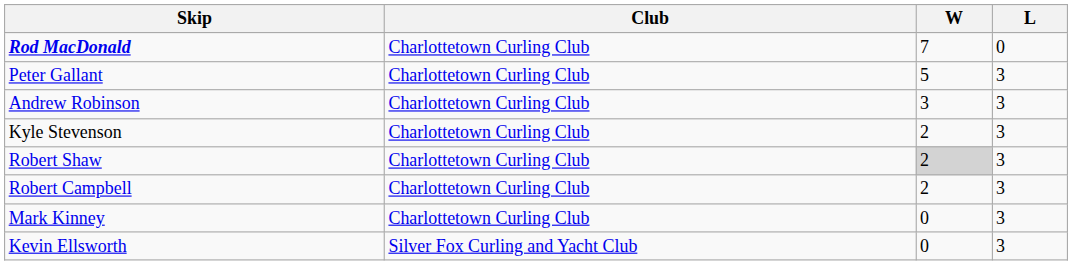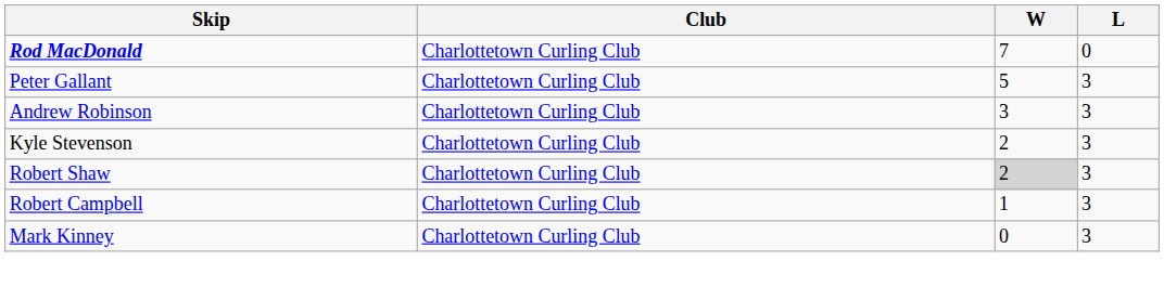Robert Campbell | W: 2 -> 1
- row: Kevin Ellsworth | Silver Fox Curling and Yacht Club | 0 | 3
